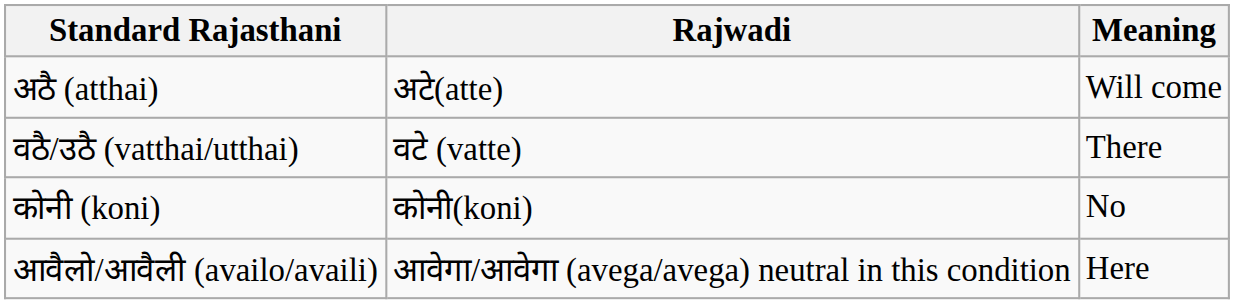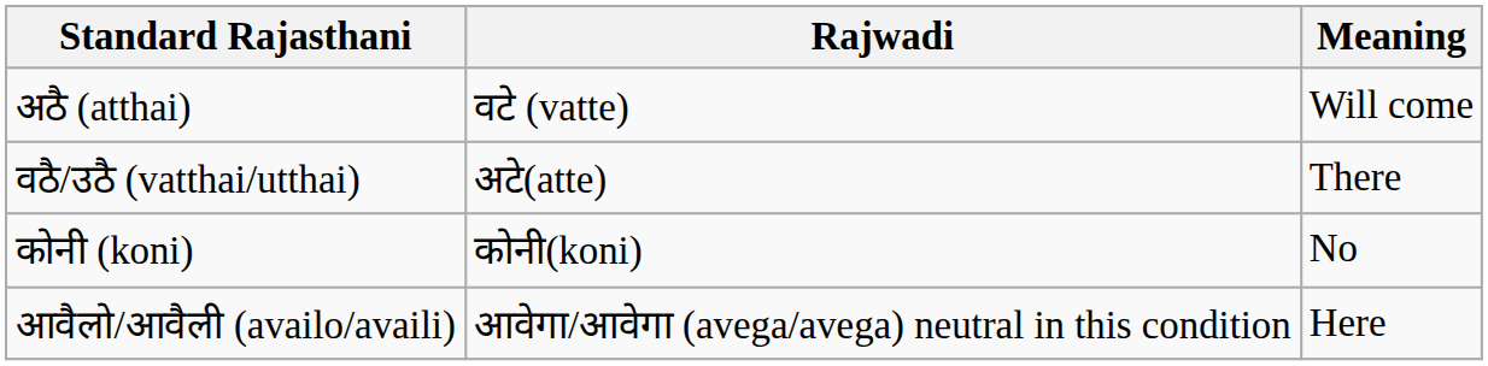अठै (atthai) | Rajwadi: अटे(atte) -> वटे (vatte)
वठै/उठै (vatthai/utthai) | Rajwadi: वटे (vatte) -> अटे(atte)
